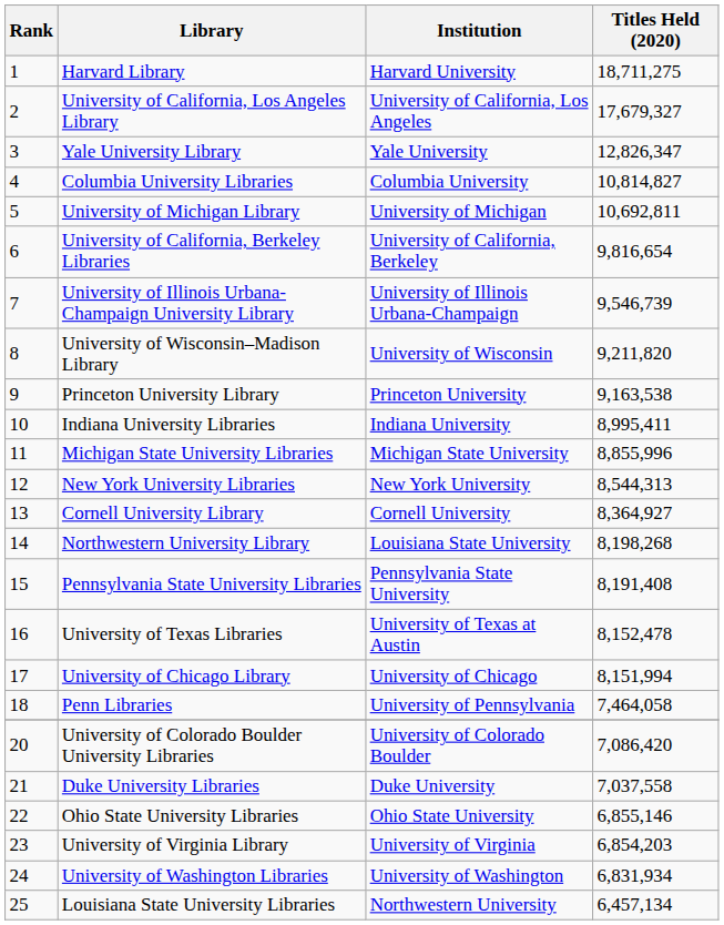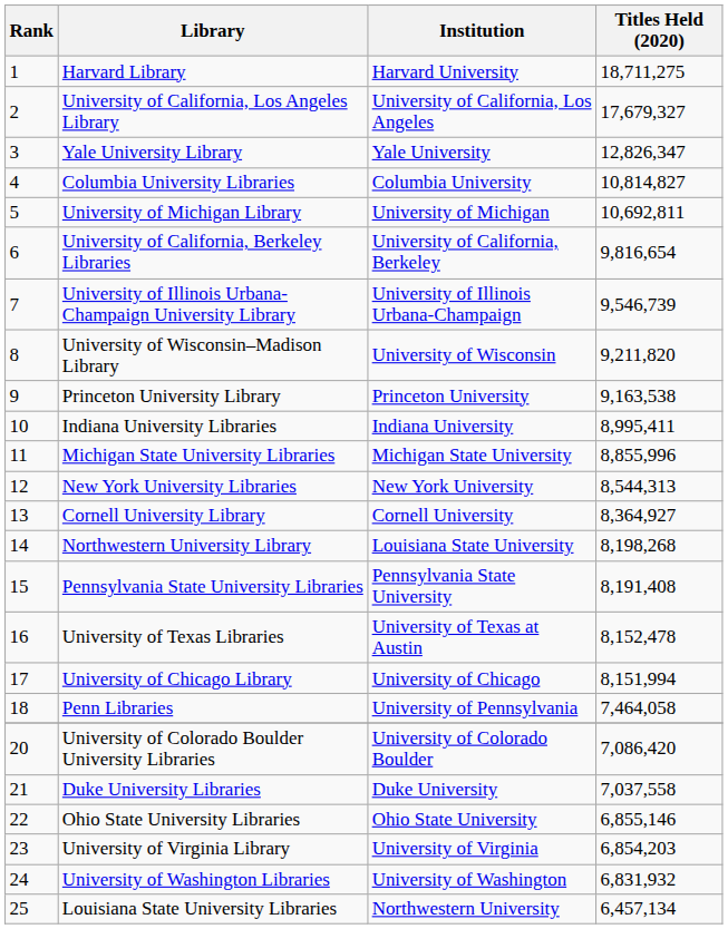University of Washington Libraries | Titles Held (2020): 6,831,934 -> 6,831,932
